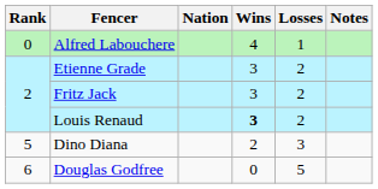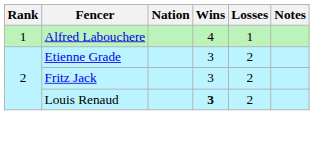Alfred Labouchere | Rank: 0 -> 1
- row: 5 | Dino Diana | 2 | 3
- row: 6 | Douglas Godfree | 0 | 5
